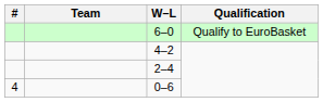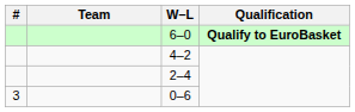6–0 | Qualification: normal -> bold
0–6 | #: 4 -> 3
